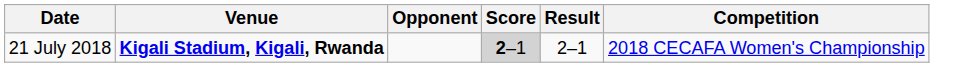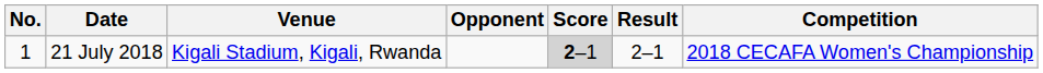+ column: No. | 1
21 July 2018 | Venue: bold -> normal
